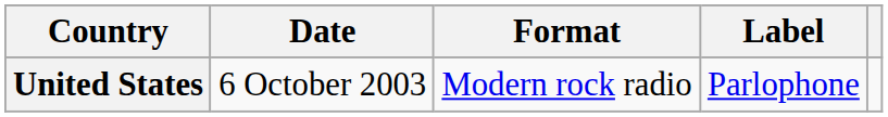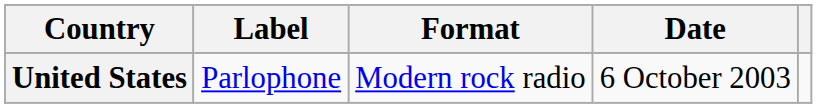columns swapped: Date <-> Label
